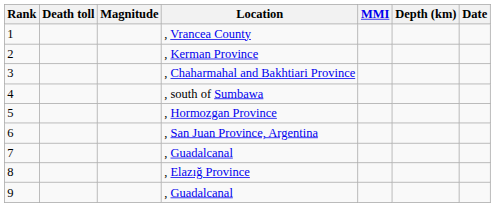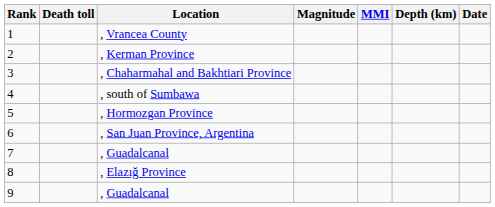columns swapped: Magnitude <-> Location
